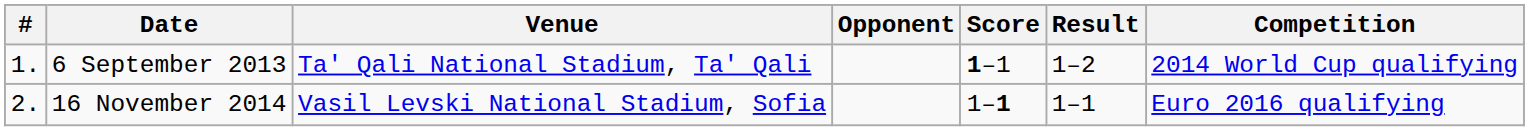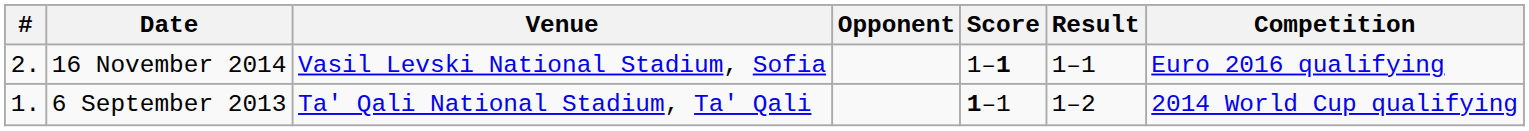rows swapped: 6 September 2013 <-> 16 November 2014
